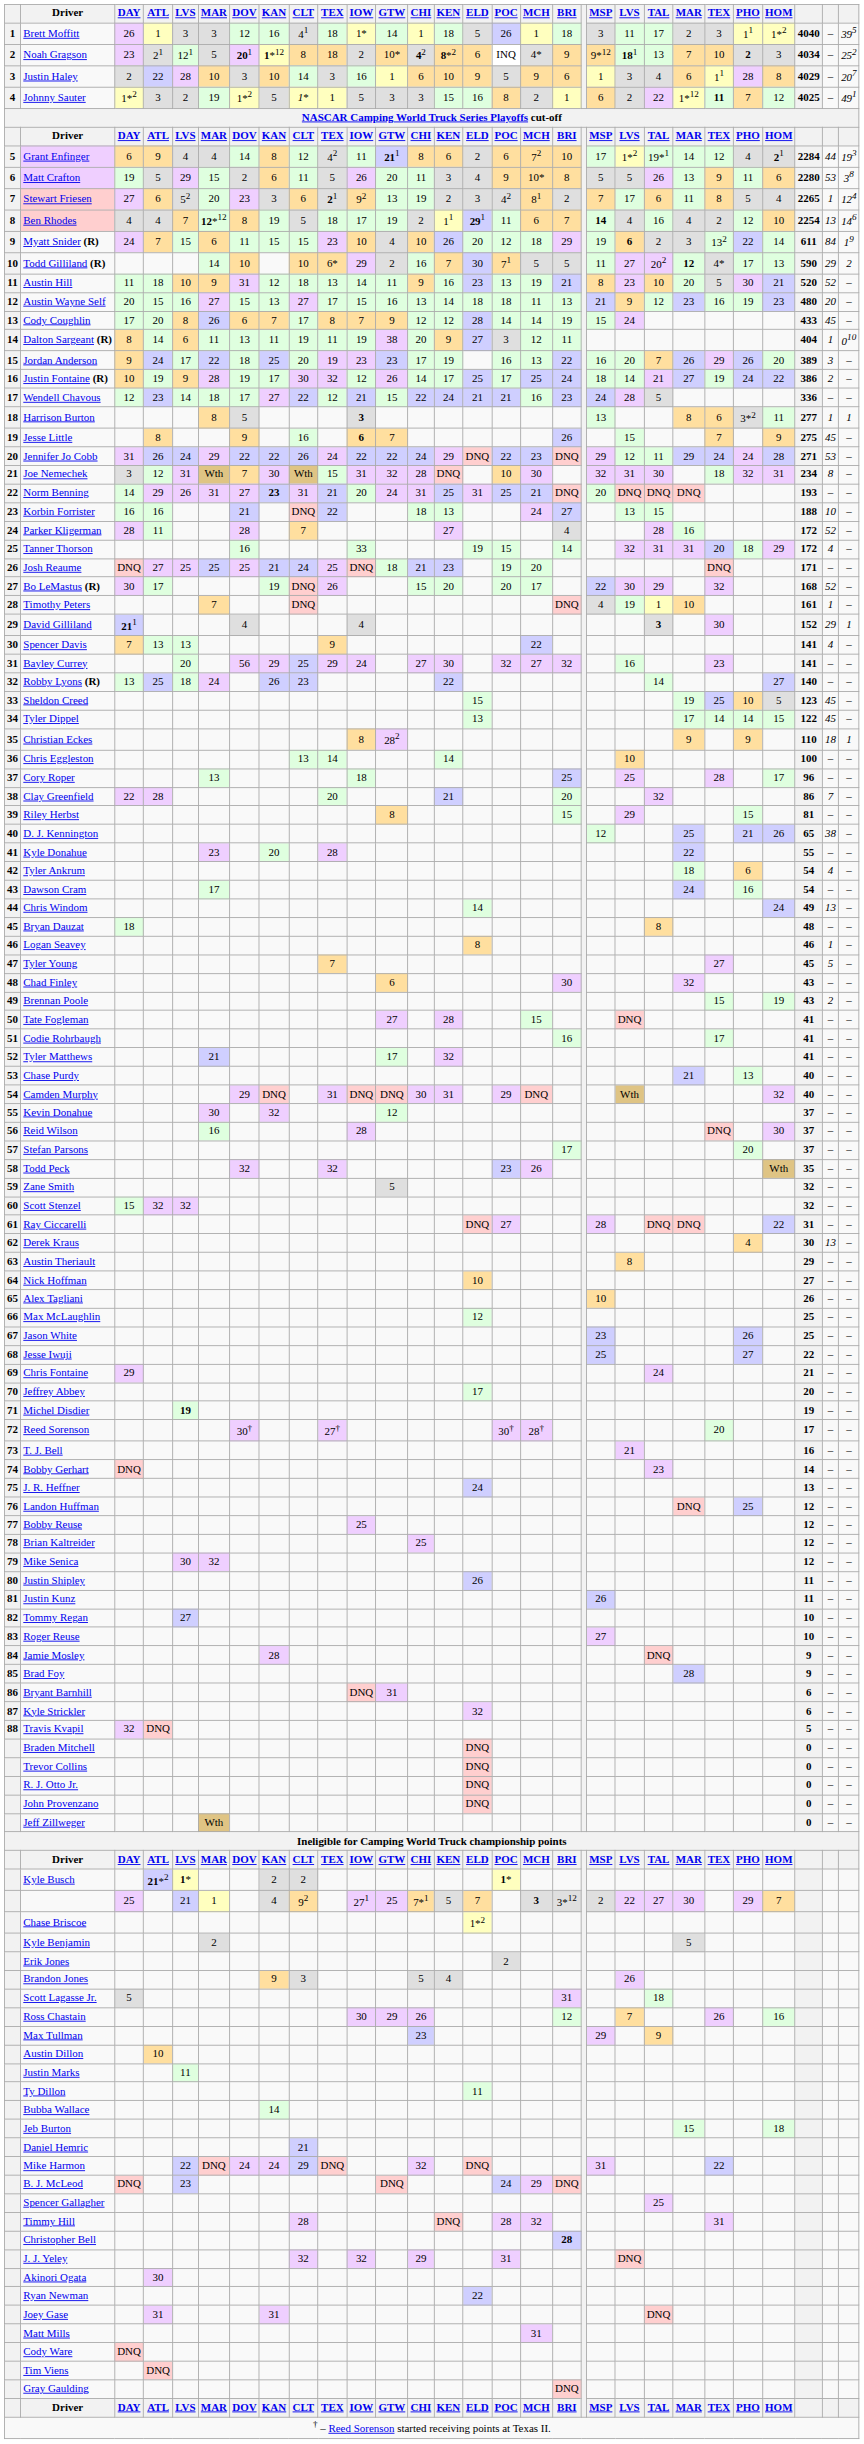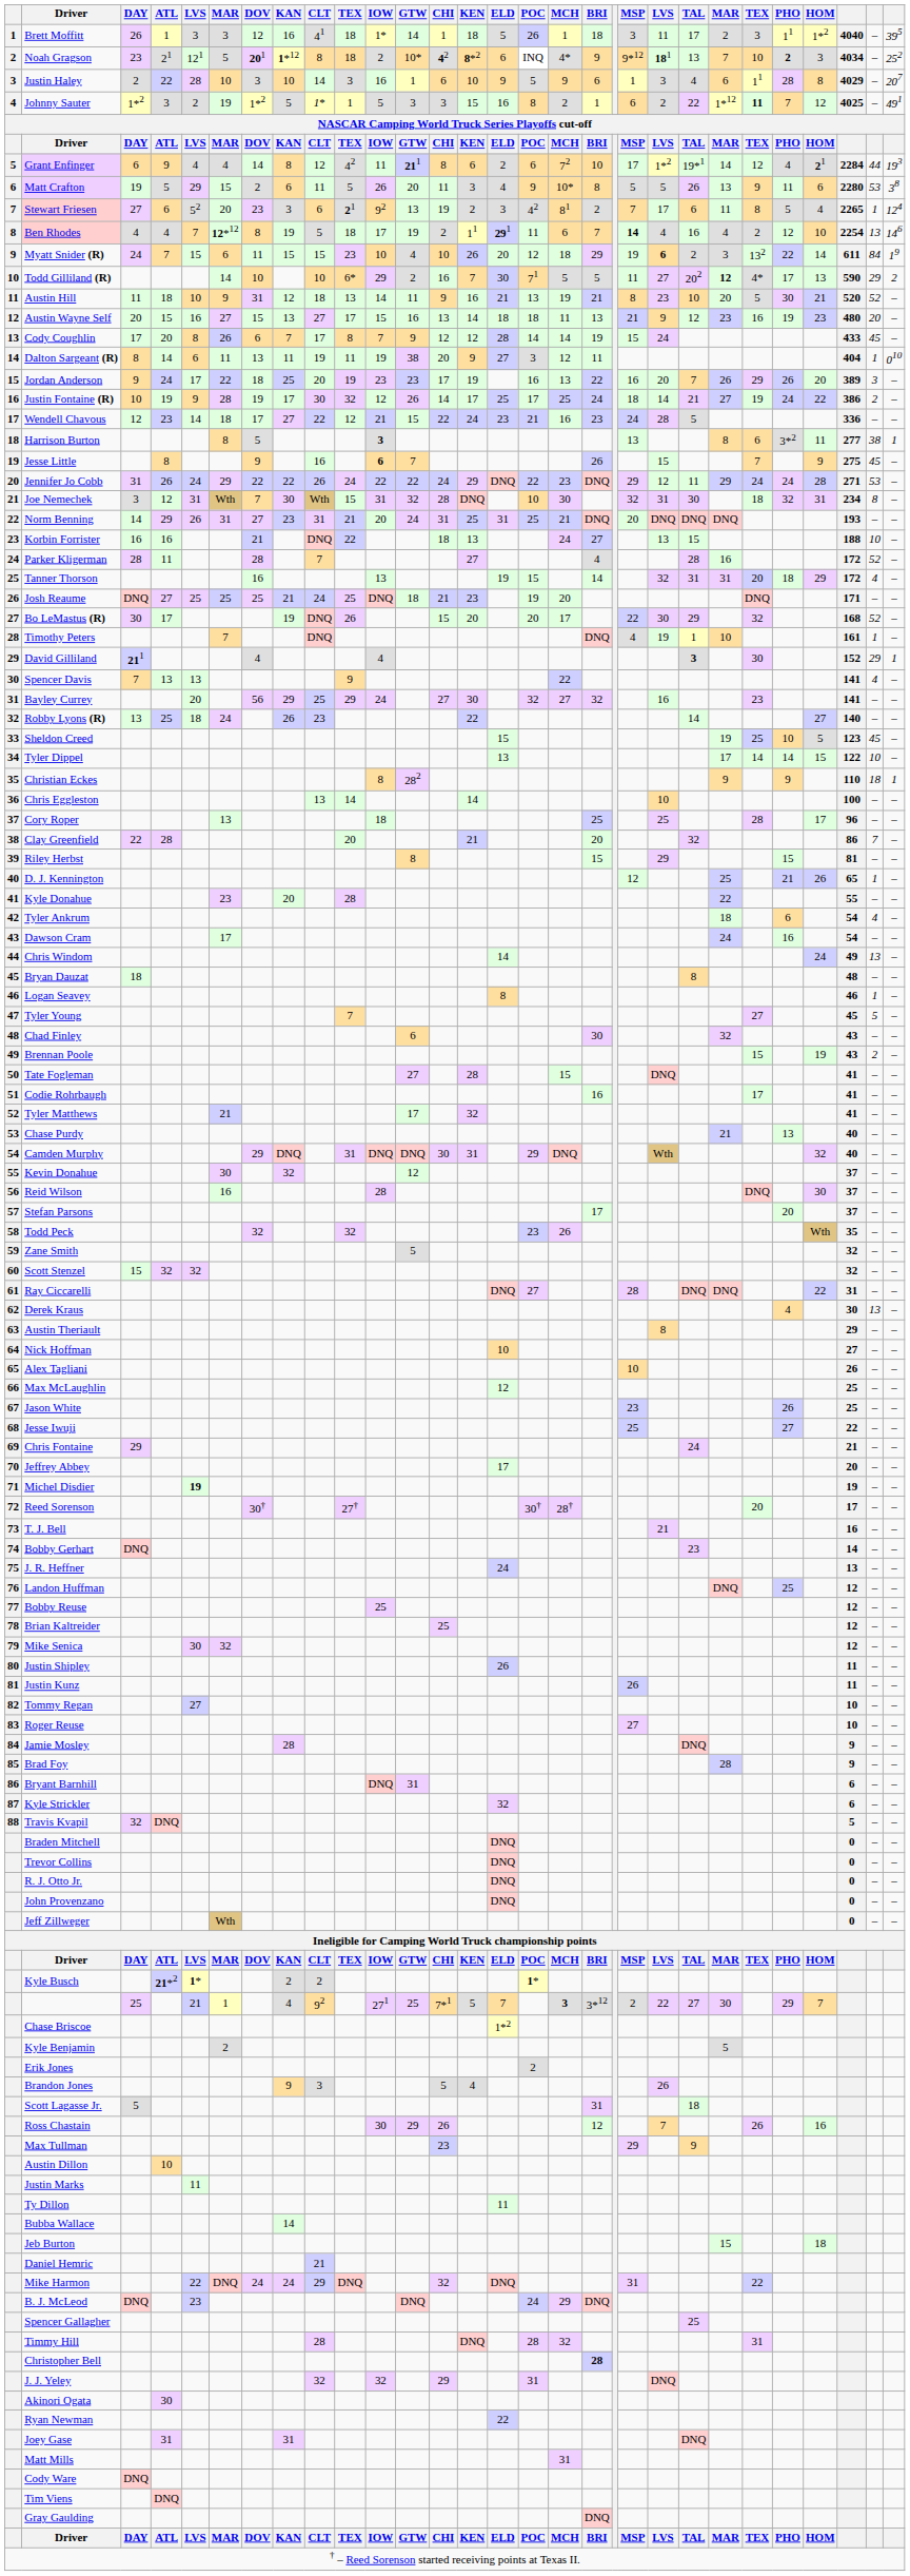Austin Hill | ELD: 23 -> 21
Wendell Chavous | ELD: 21 -> 23
Harrison Burton | column 28: 1 -> 38
Norm Benning | KAN: bold -> normal
Tanner Thorson | IOW: 33 -> 13
Tyler Dippel | column 28: 45 -> 10
D. J. Kennington | column 28: 38 -> 1
